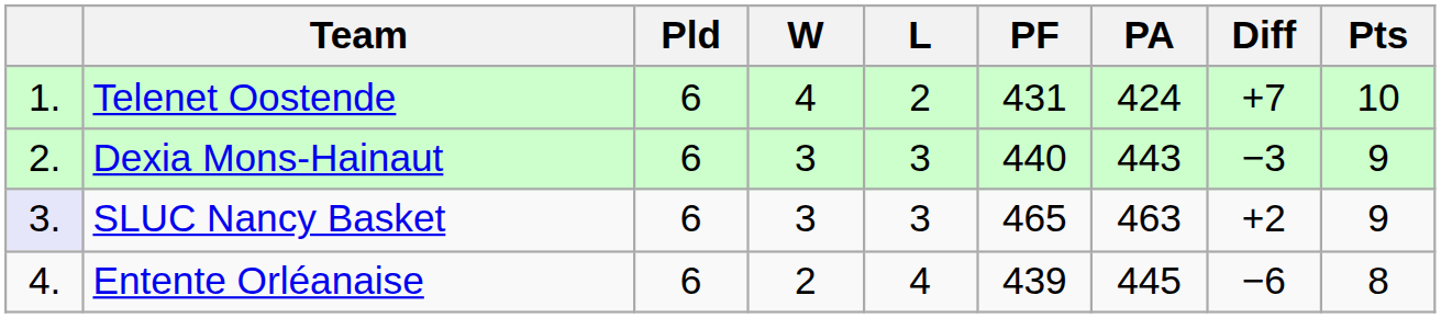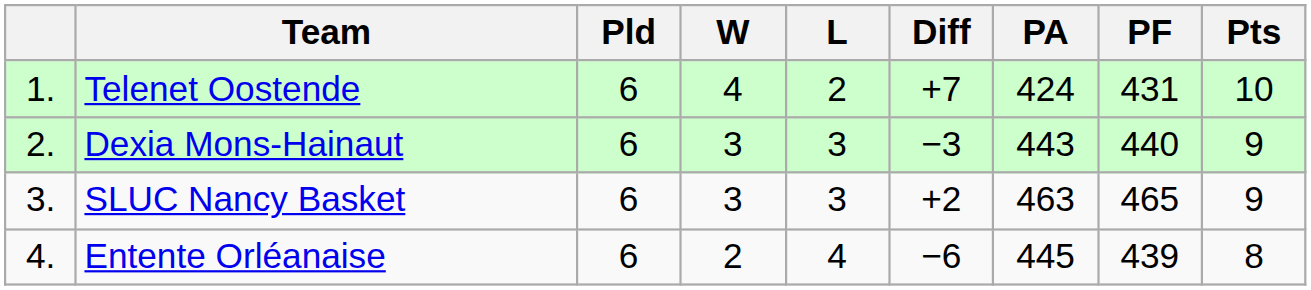columns swapped: PF <-> Diff
SLUC Nancy Basket | column 1: lavender background -> no background
